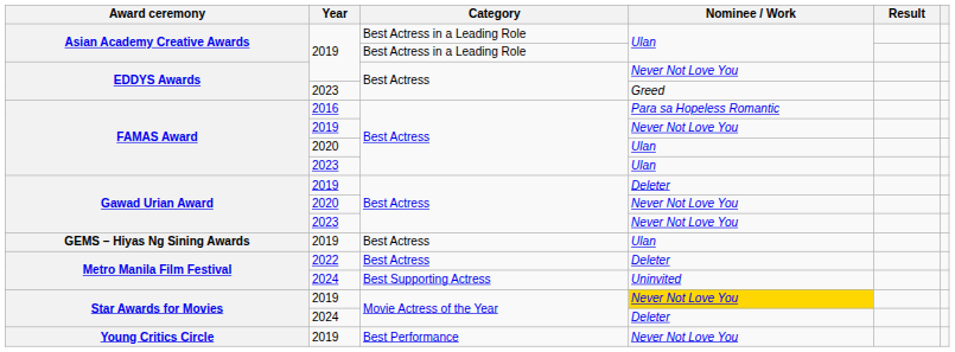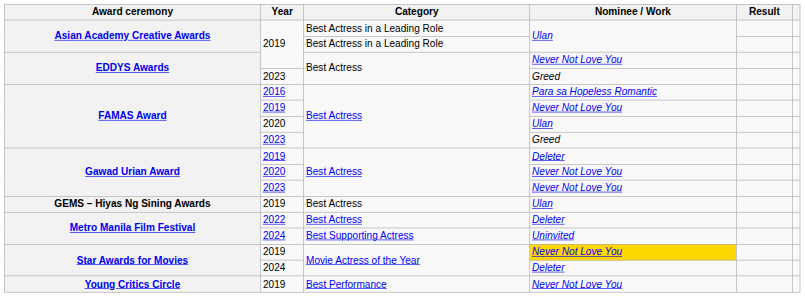FAMAS Award / 2023 | Nominee / Work: Ulan -> Greed
